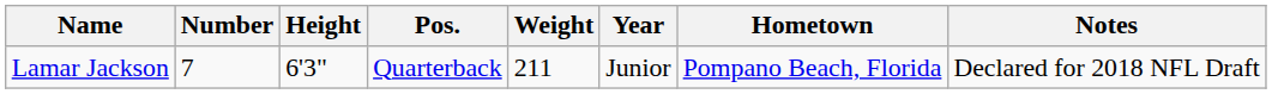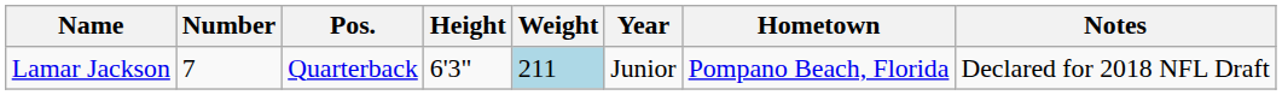columns swapped: Pos. <-> Height
Lamar Jackson | Weight: no background -> lightblue background
